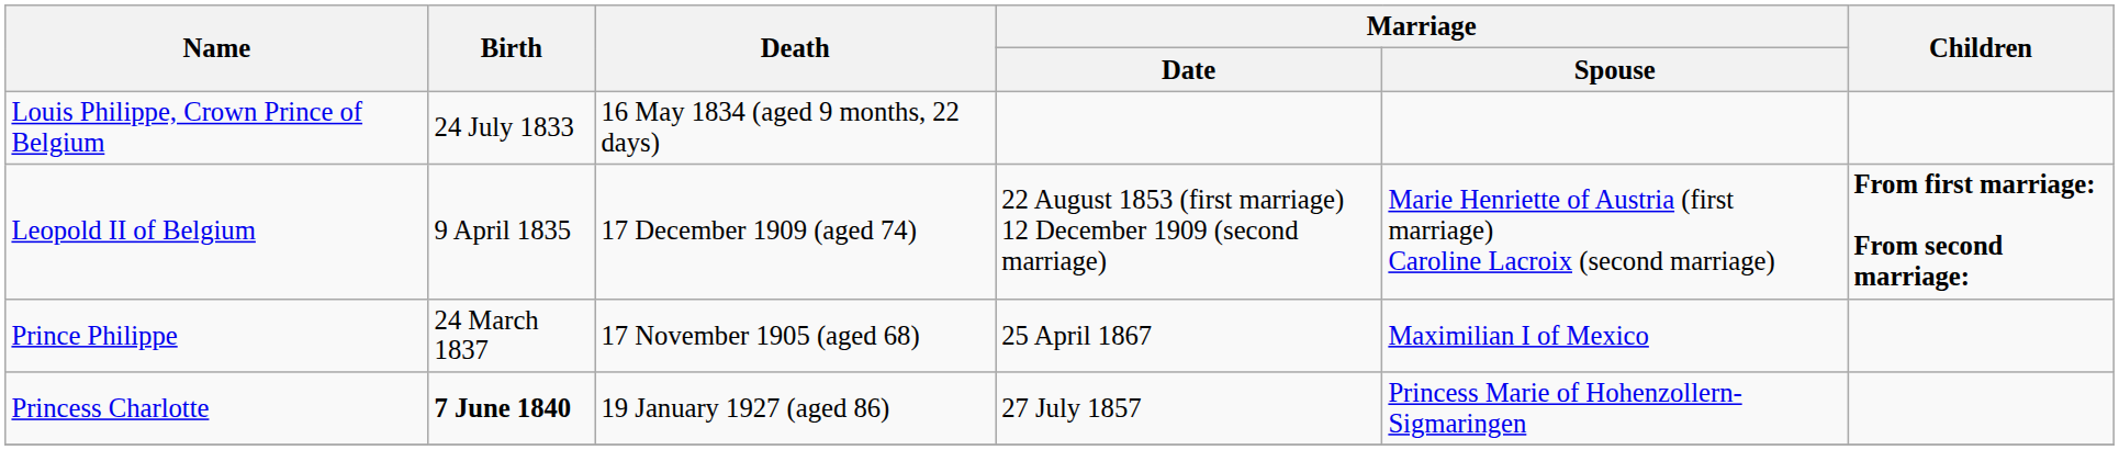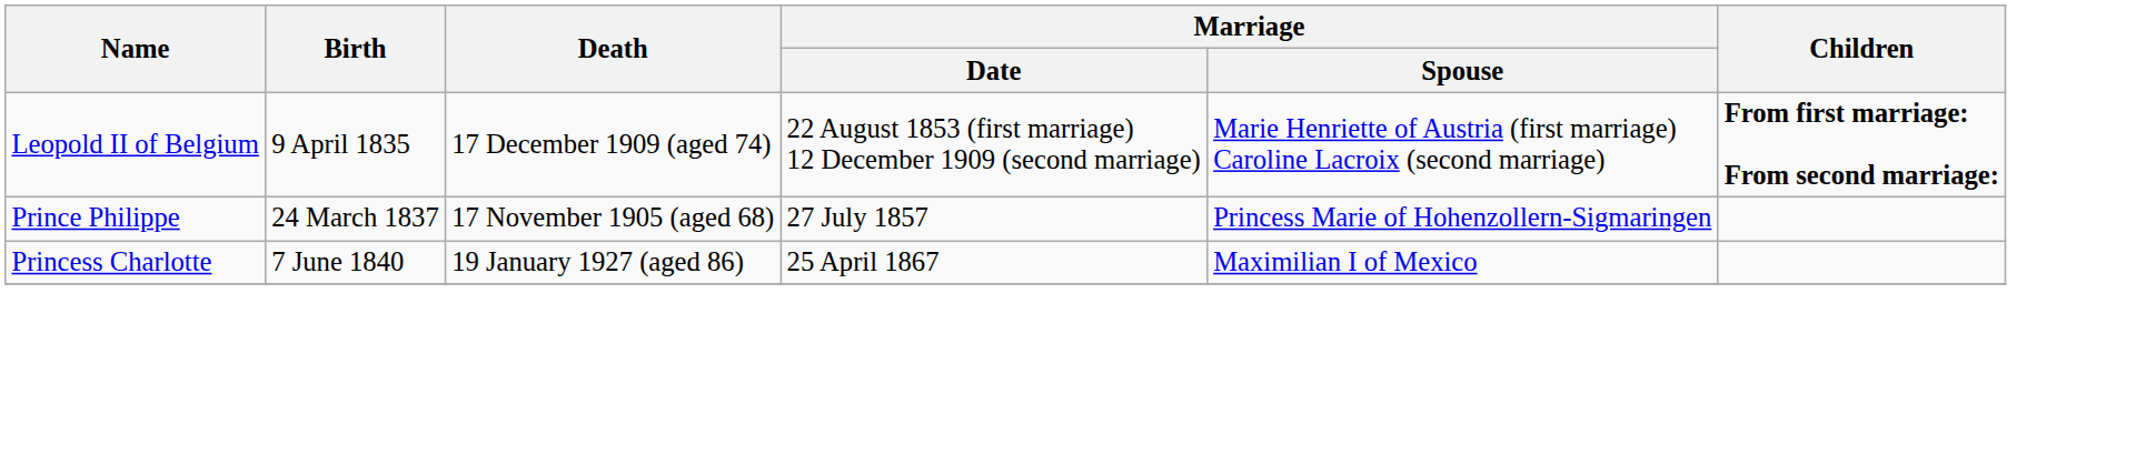- row: Louis Philippe, Crown Prince of Belgium | 24 July 1833 | 16 May 1834 (aged 9 months, 22 days)
Prince Philippe | Marriage / Date: 25 April 1867 -> 27 July 1857
Prince Philippe | Marriage / Spouse: Maximilian I of Mexico -> Princess Marie of Hohenzollern-Sigmaringen
Princess Charlotte | Birth: bold -> normal
Princess Charlotte | Marriage / Date: 27 July 1857 -> 25 April 1867
Princess Charlotte | Marriage / Spouse: Princess Marie of Hohenzollern-Sigmaringen -> Maximilian I of Mexico
